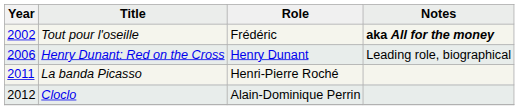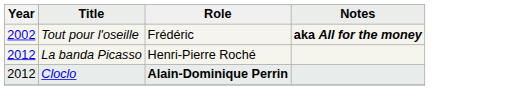- row: 2006 | Henry Dunant: Red on the Cross | Henry Dunant | Leading role, biographical
La banda Picasso | Year: 2011 -> 2012
Cloclo | Role: normal -> bold
